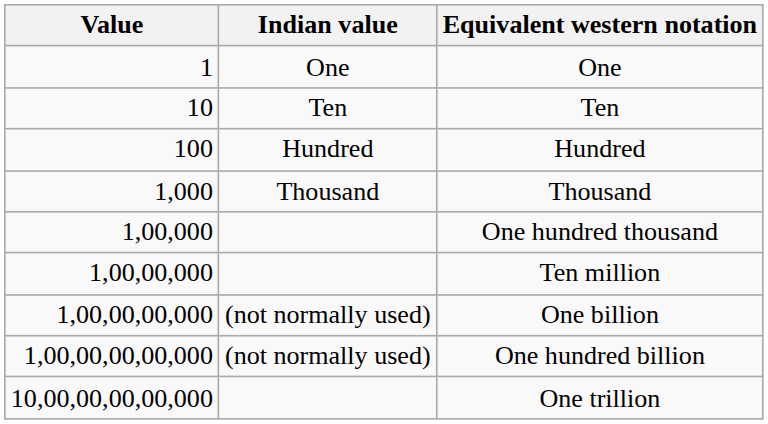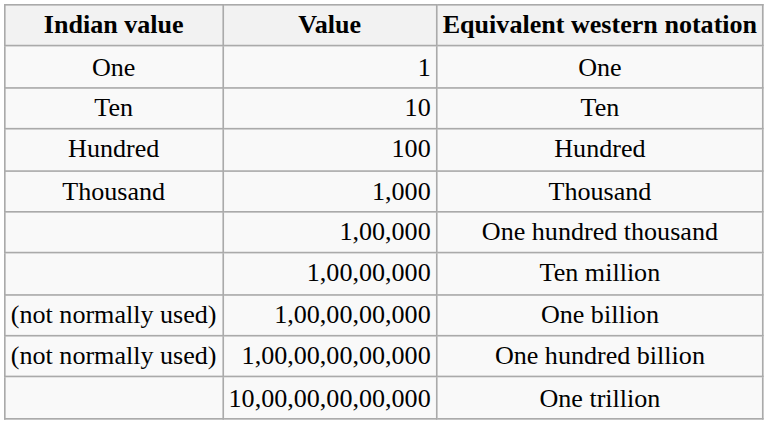columns swapped: Indian value <-> Value
